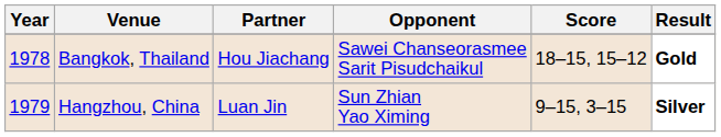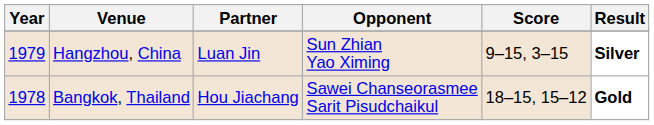rows swapped: Bangkok, Thailand <-> Hangzhou, China
